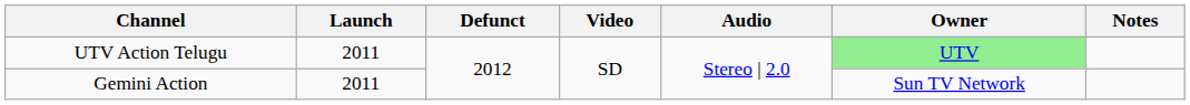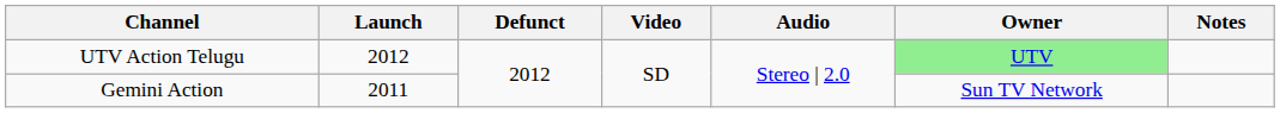UTV Action Telugu | Launch: 2011 -> 2012
